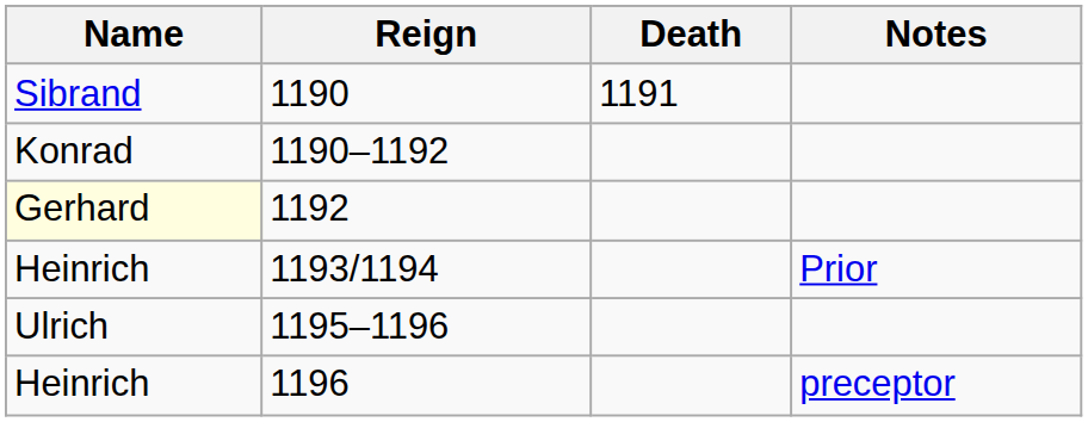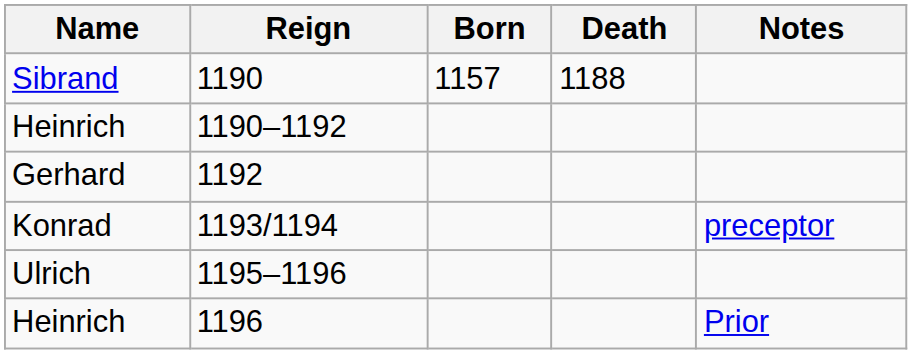+ column: Born | 1157
1190 | Death: 1191 -> 1188
1190–1192 | Name: Konrad -> Heinrich
1192 | Name: lightyellow background -> no background
1193/1194 | Name: Heinrich -> Konrad
1193/1194 | Notes: Prior -> preceptor
1196 | Notes: preceptor -> Prior
